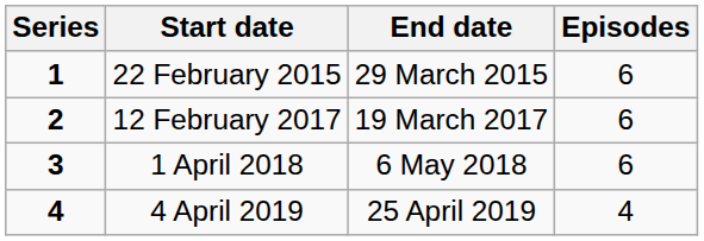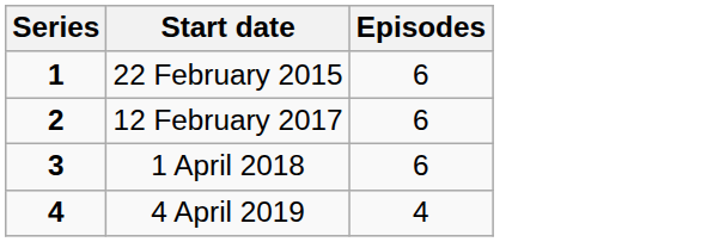- column: End date | 29 March 2015 | 19 March 2017 | 6 May 2018 | 25 April 2019
